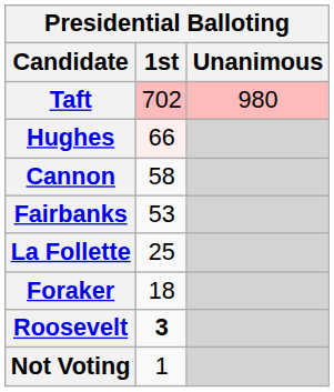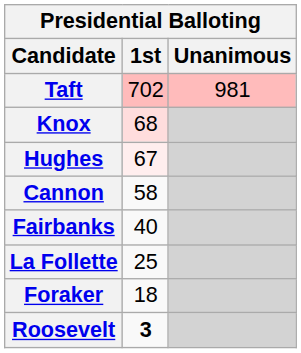Taft | Unanimous: 980 -> 981
+ row: Knox | 68
Hughes | 1st: 66 -> 67
Fairbanks | 1st: 53 -> 40
- row: Not Voting | 1
